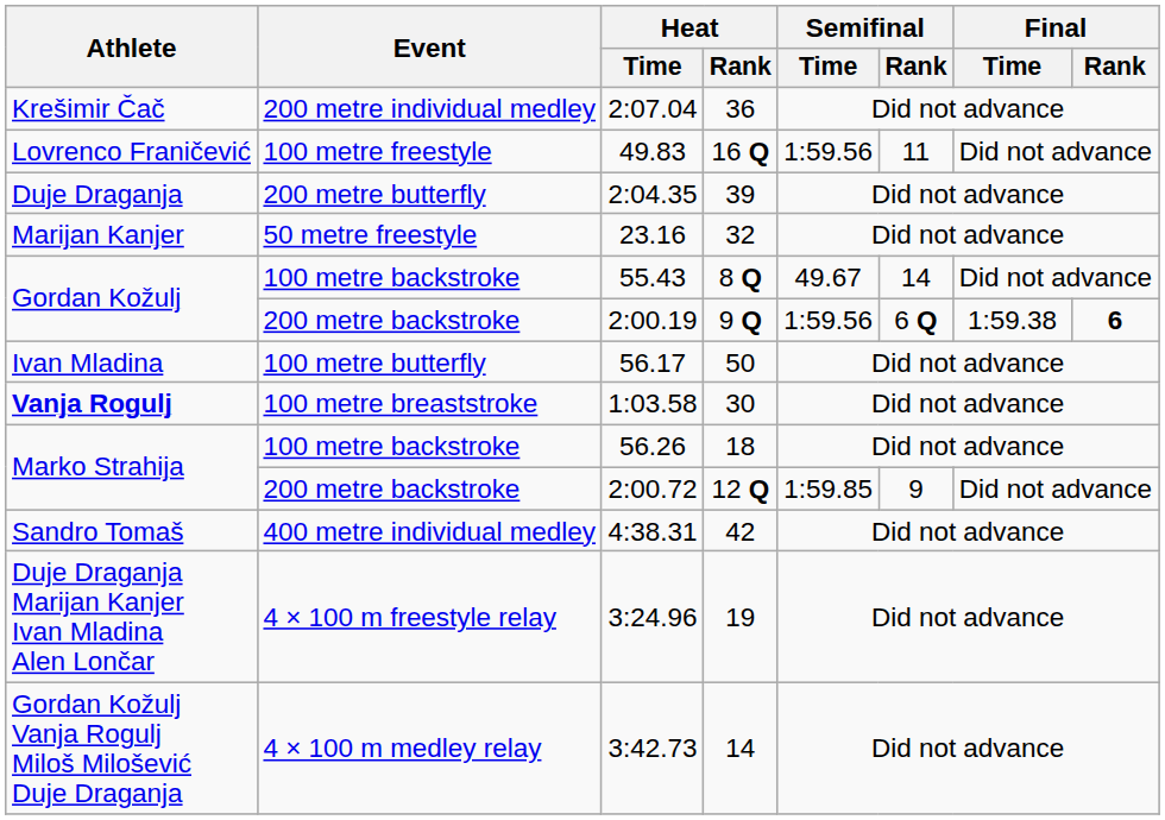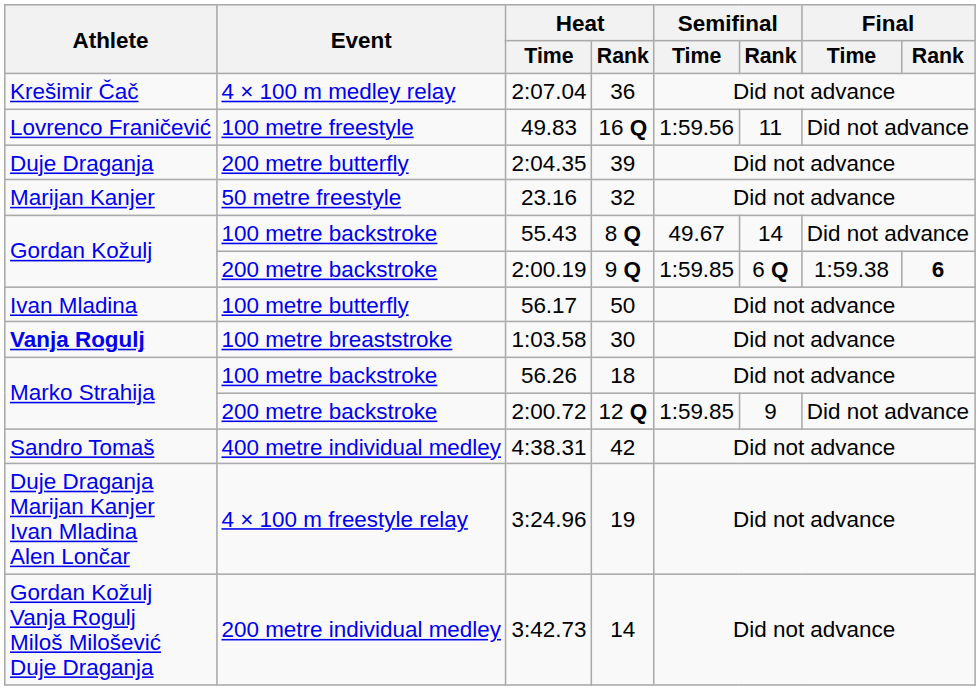2:07.04 | Event: 200 metre individual medley -> 4 × 100 m medley relay
2:00.19 | Semifinal / Time: 1:59.56 -> 1:59.85
3:42.73 | Event: 4 × 100 m medley relay -> 200 metre individual medley
